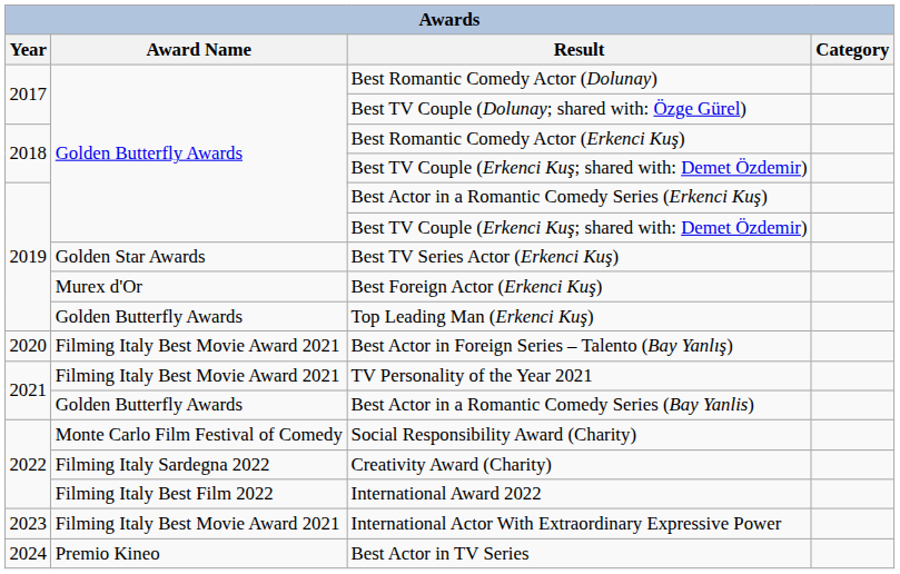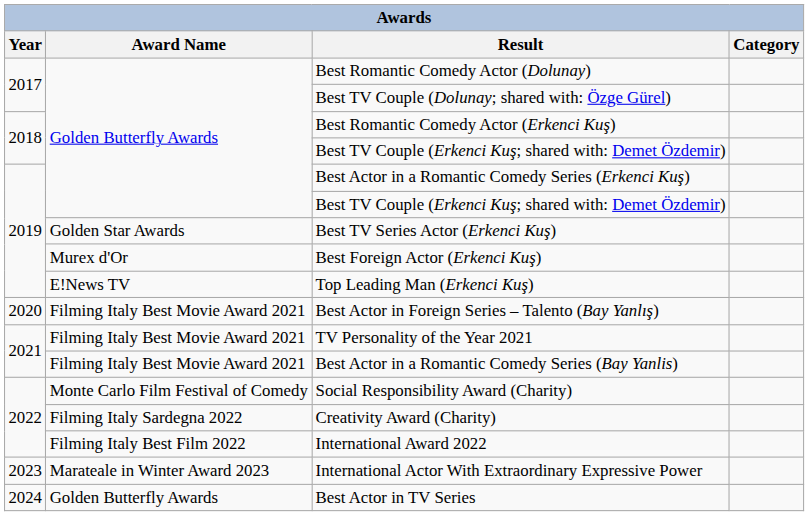Top Leading Man (Erkenci Kuş) | Award Name: Golden Butterfly Awards -> E!News TV
Best Actor in a Romantic Comedy Series (Bay Yanlis) | Award Name: Golden Butterfly Awards -> Filming Italy Best Movie Award 2021
International Actor With Extraordinary Expressive Power | Award Name: Filming Italy Best Movie Award 2021 -> Marateale in Winter Award 2023
Best Actor in TV Series | Award Name: Premio Kineo -> Golden Butterfly Awards
